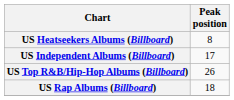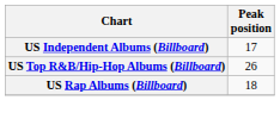- row: US Heatseekers Albums (Billboard) | 8
